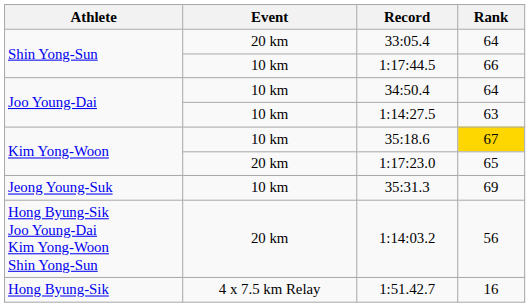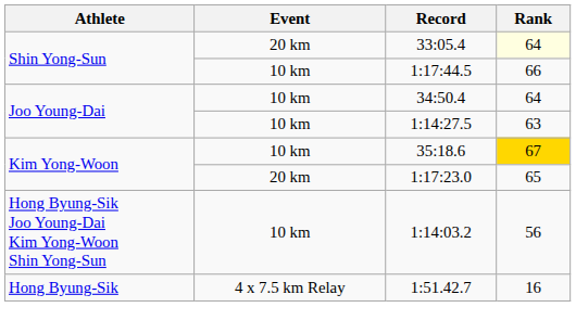33:05.4 | Rank: no background -> lightyellow background
- row: Jeong Young-Suk | 10 km | 35:31.3 | 69
1:14:03.2 | Event: 20 km -> 10 km
